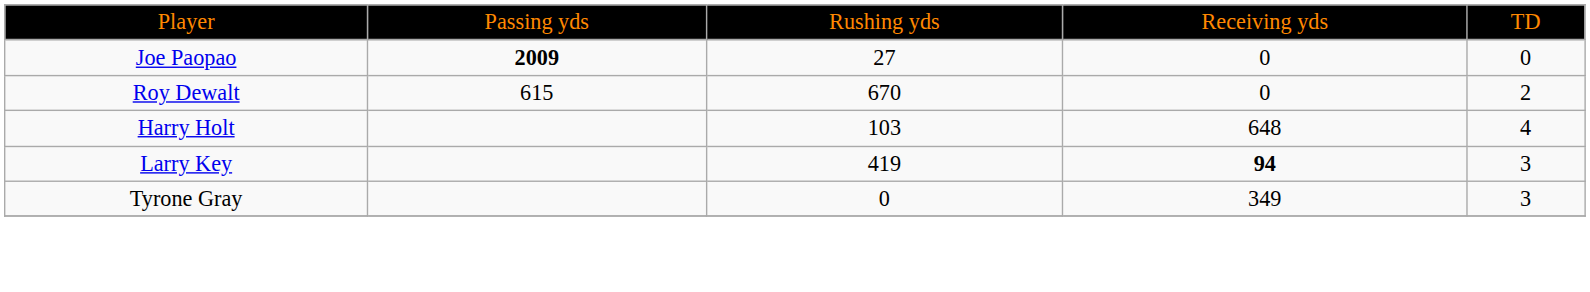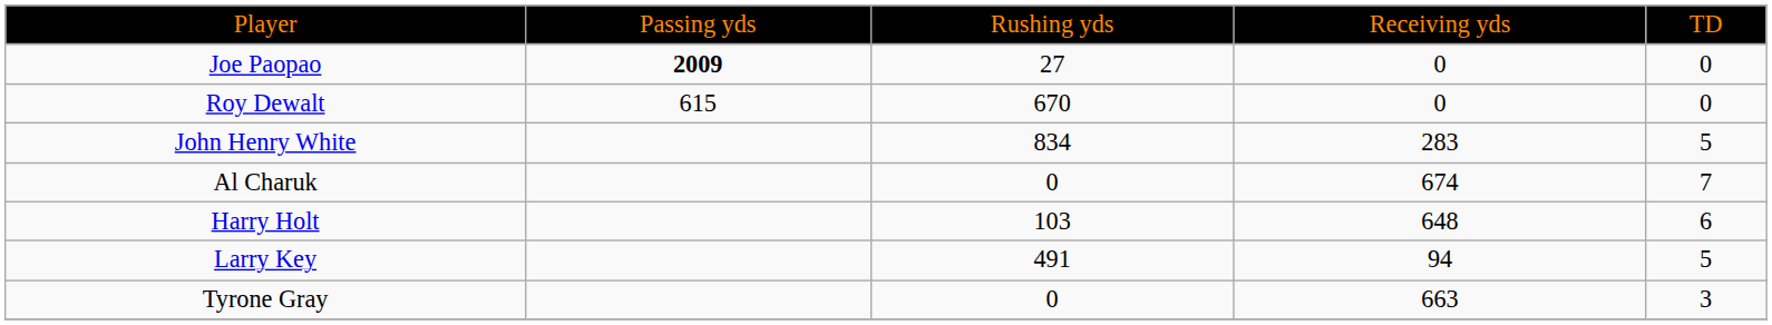Roy Dewalt | column 5: 2 -> 0
+ row: John Henry White | 834 | 283 | 5
+ row: Al Charuk | 0 | 674 | 7
Harry Holt | column 5: 4 -> 6
Larry Key | column 3: 419 -> 491
Larry Key | column 4: bold -> normal
Larry Key | column 5: 3 -> 5
Tyrone Gray | column 4: 349 -> 663
